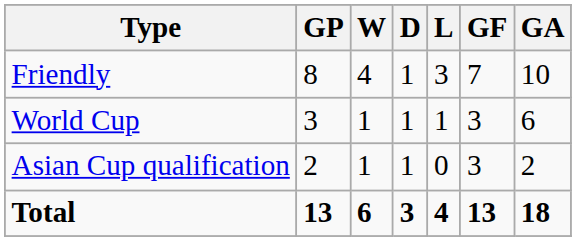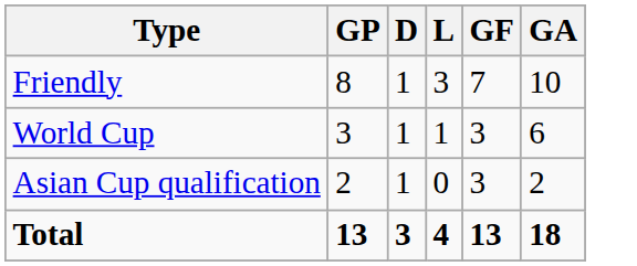- column: W | 4 | 1 | 1 | 6
